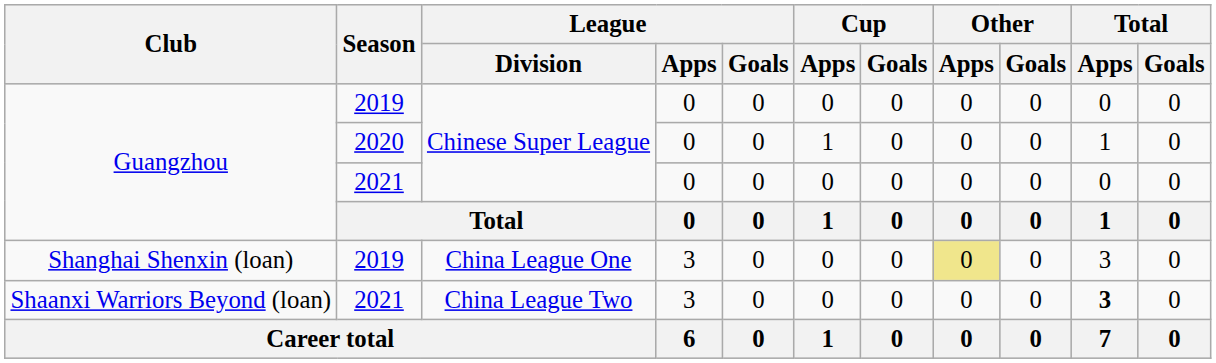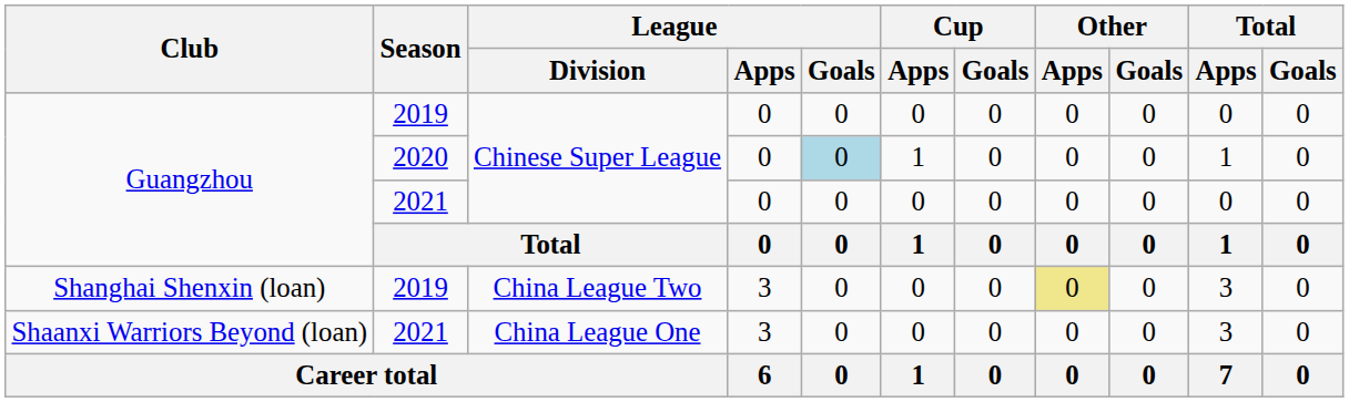Guangzhou / 2020 | League / Goals: no background -> lightblue background
Shanghai Shenxin (loan) | League / Division: China League One -> China League Two
Shaanxi Warriors Beyond (loan) | League / Division: China League Two -> China League One
Shaanxi Warriors Beyond (loan) | Total / Apps: bold -> normal
